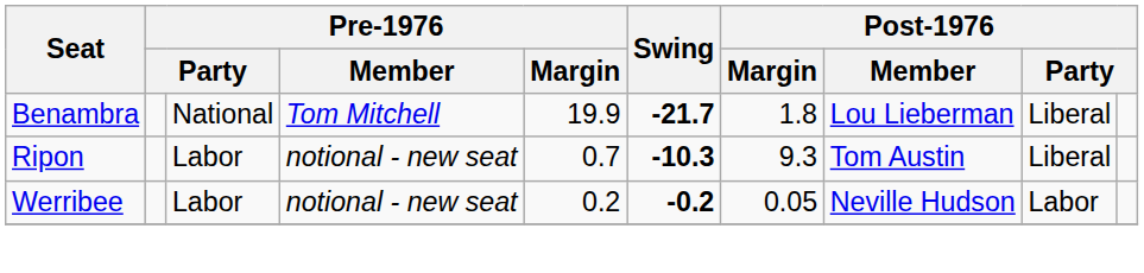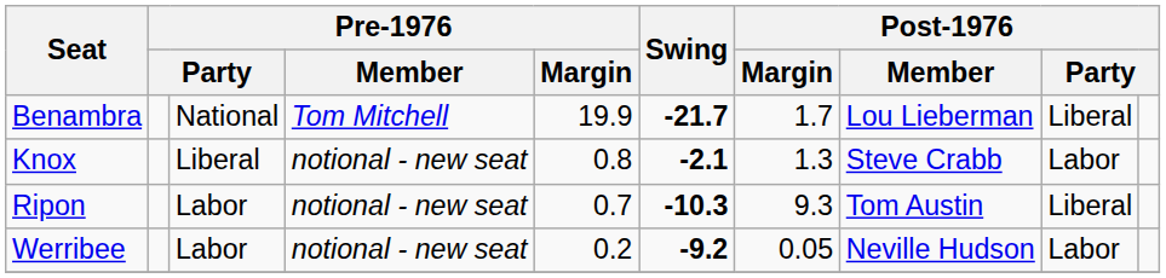Benambra | Post-1976 / Margin: 1.8 -> 1.7
+ row: Knox | Liberal | notional - new seat | 0.8 | -2.1 | 1.3 | Steve Crabb | Labor
Werribee | Swing: -0.2 -> -9.2
